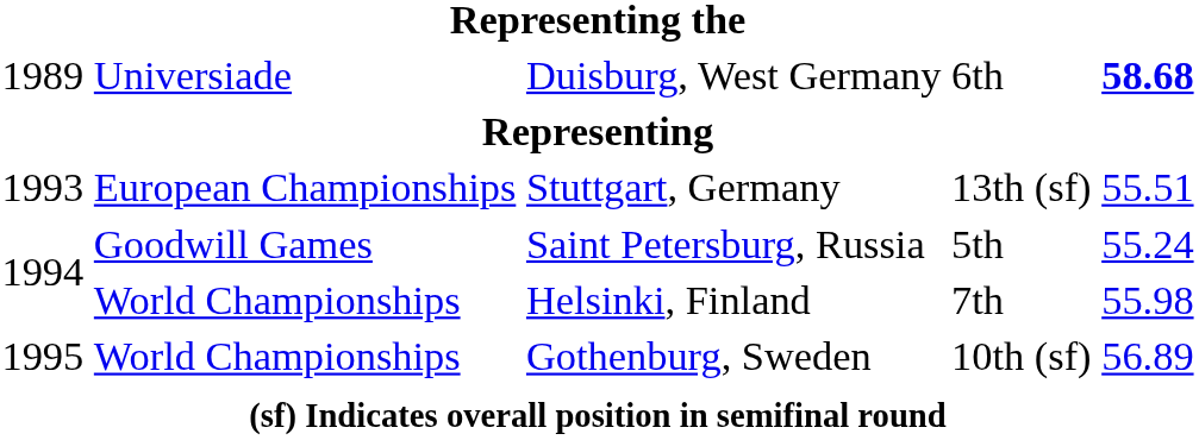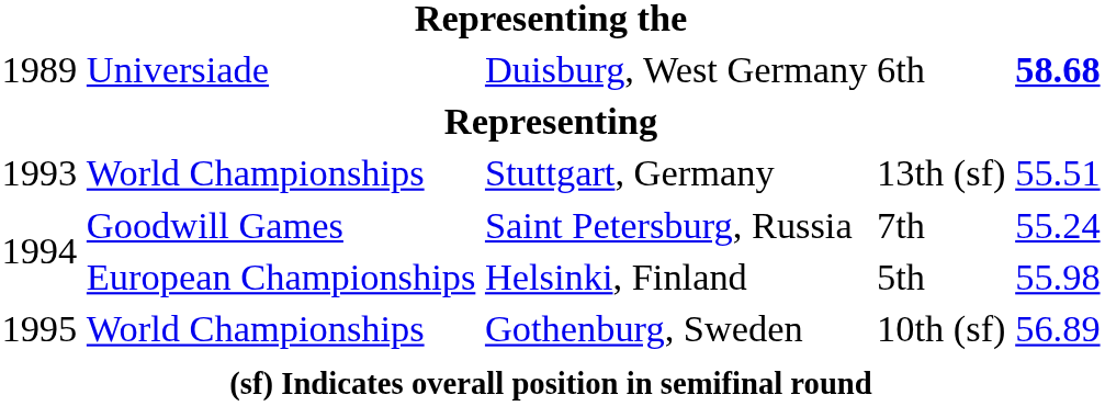Stuttgart, Germany | column 2: European Championships -> World Championships
Saint Petersburg, Russia | column 4: 5th -> 7th
Helsinki, Finland | column 2: World Championships -> European Championships
Helsinki, Finland | column 4: 7th -> 5th
